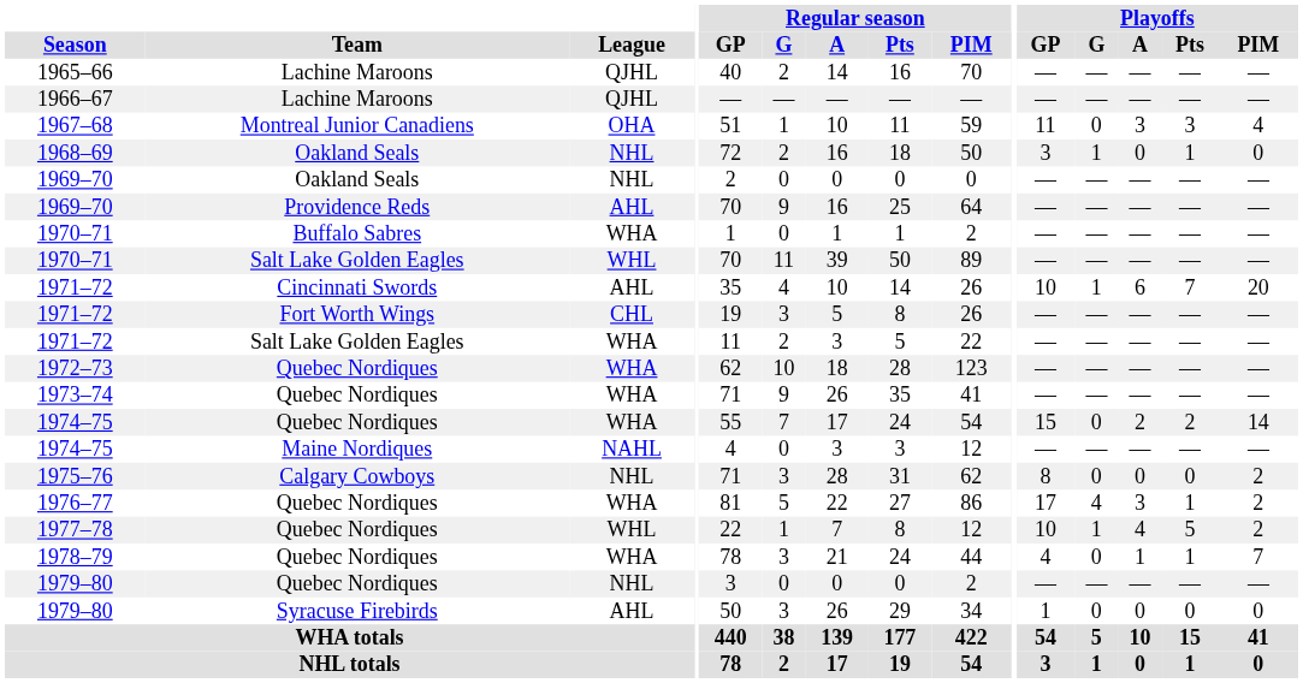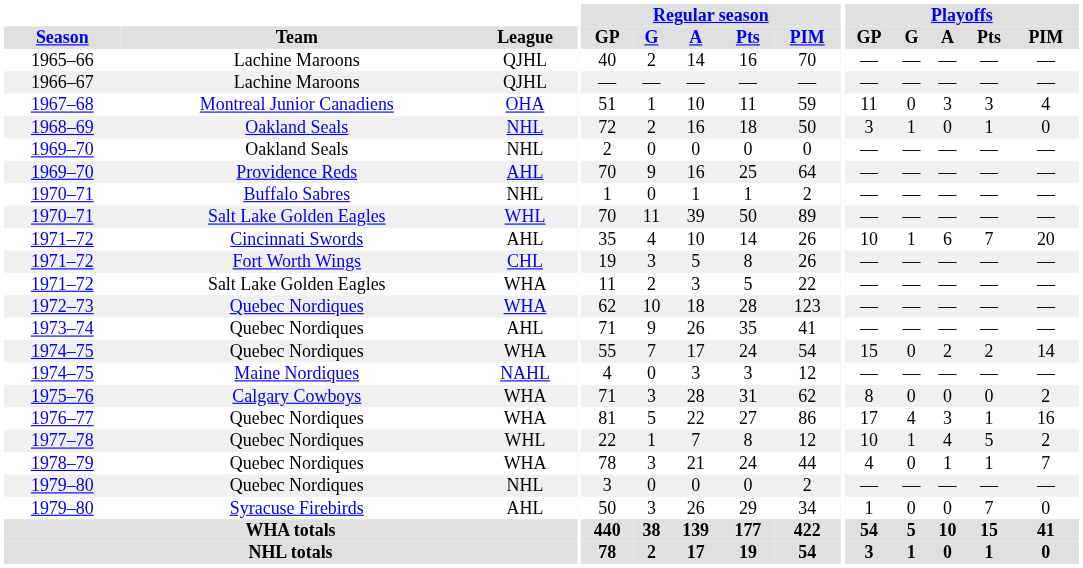1970–71 / Buffalo Sabres | League: WHA -> NHL
1973–74 | League: WHA -> AHL
1975–76 | League: NHL -> WHA
1976–77 | Playoffs / PIM: 2 -> 16
1979–80 / Syracuse Firebirds | Playoffs / Pts: 0 -> 7
